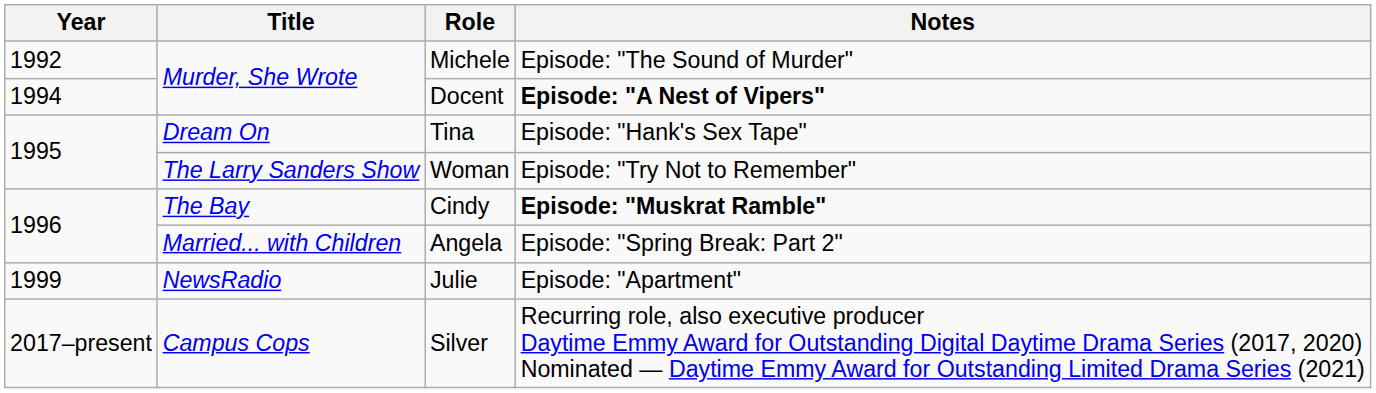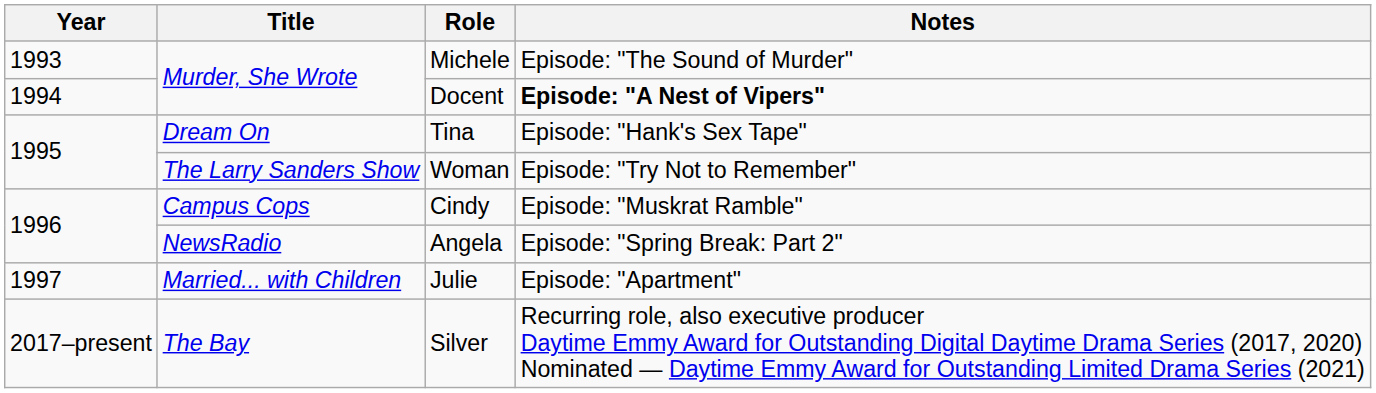Michele | Year: 1992 -> 1993
Cindy | Title: The Bay -> Campus Cops
Cindy | Notes: bold -> normal
Angela | Title: Married... with Children -> NewsRadio
Julie | Year: 1999 -> 1997
Julie | Title: NewsRadio -> Married... with Children
Silver | Title: Campus Cops -> The Bay
